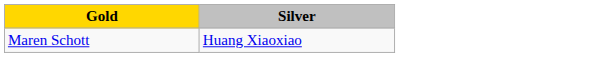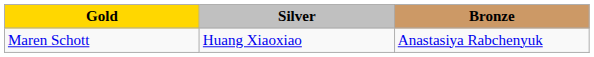+ column: Bronze | Anastasiya Rabchenyuk
